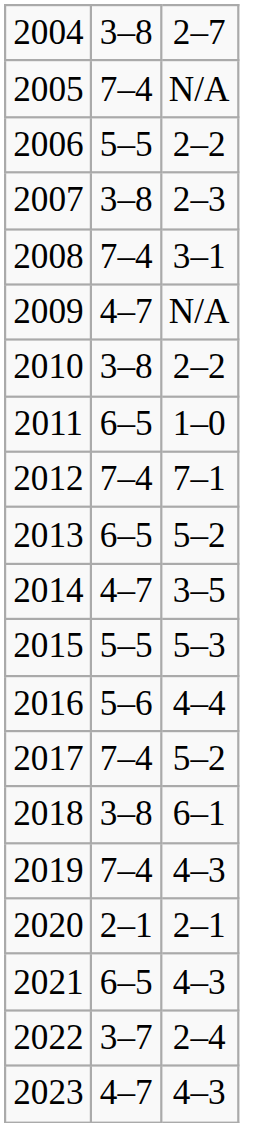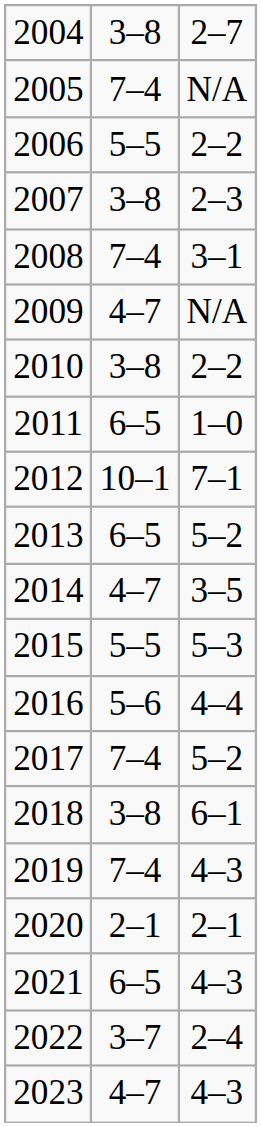2012 | column 2: 7–4 -> 10–1
